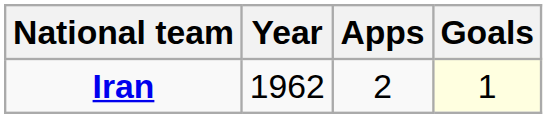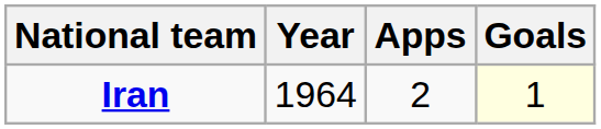Iran | Year: 1962 -> 1964
